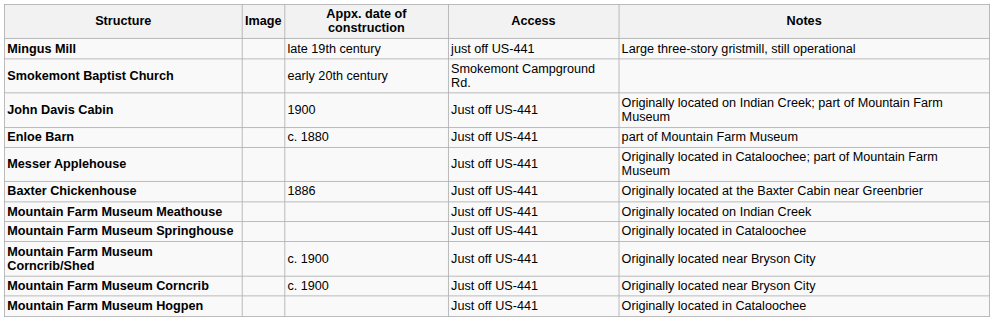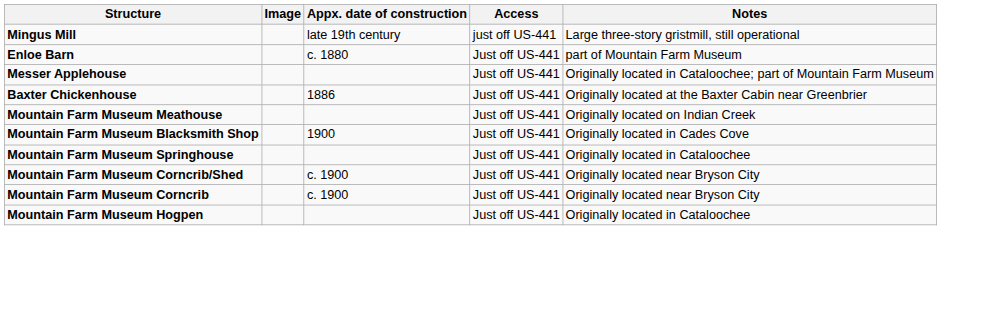- row: Smokemont Baptist Church | early 20th century | Smokemont Campground Rd.
- row: John Davis Cabin | 1900 | Just off US-441 | Originally located on Indian Creek; part of Mountain Farm Museum
+ row: Mountain Farm Museum Blacksmith Shop | 1900 | Just off US-441 | Originally located in Cades Cove
